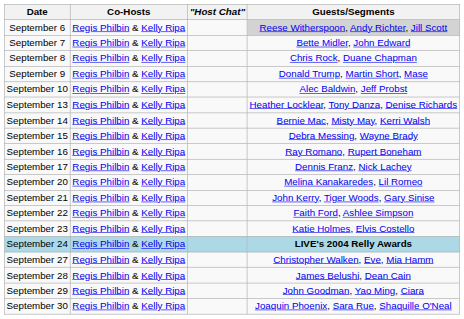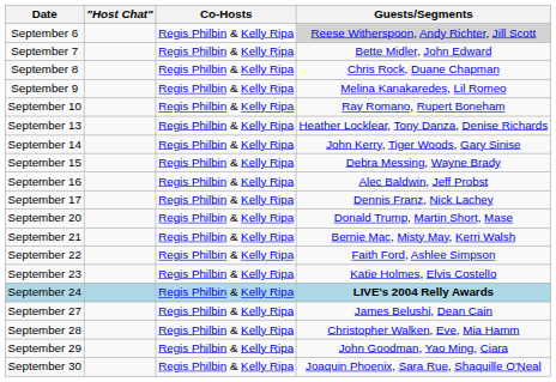columns swapped: Co-Hosts <-> "Host Chat"
September 9 | Guests/Segments: Donald Trump, Martin Short, Mase -> Melina Kanakaredes, Lil Romeo
September 10 | Guests/Segments: Alec Baldwin, Jeff Probst -> Ray Romano, Rupert Boneham
September 14 | Guests/Segments: Bernie Mac, Misty May, Kerri Walsh -> John Kerry, Tiger Woods, Gary Sinise
September 16 | Guests/Segments: Ray Romano, Rupert Boneham -> Alec Baldwin, Jeff Probst
September 20 | Guests/Segments: Melina Kanakaredes, Lil Romeo -> Donald Trump, Martin Short, Mase
September 21 | Guests/Segments: John Kerry, Tiger Woods, Gary Sinise -> Bernie Mac, Misty May, Kerri Walsh
September 27 | Guests/Segments: Christopher Walken, Eve, Mia Hamm -> James Belushi, Dean Cain
September 28 | Guests/Segments: James Belushi, Dean Cain -> Christopher Walken, Eve, Mia Hamm
